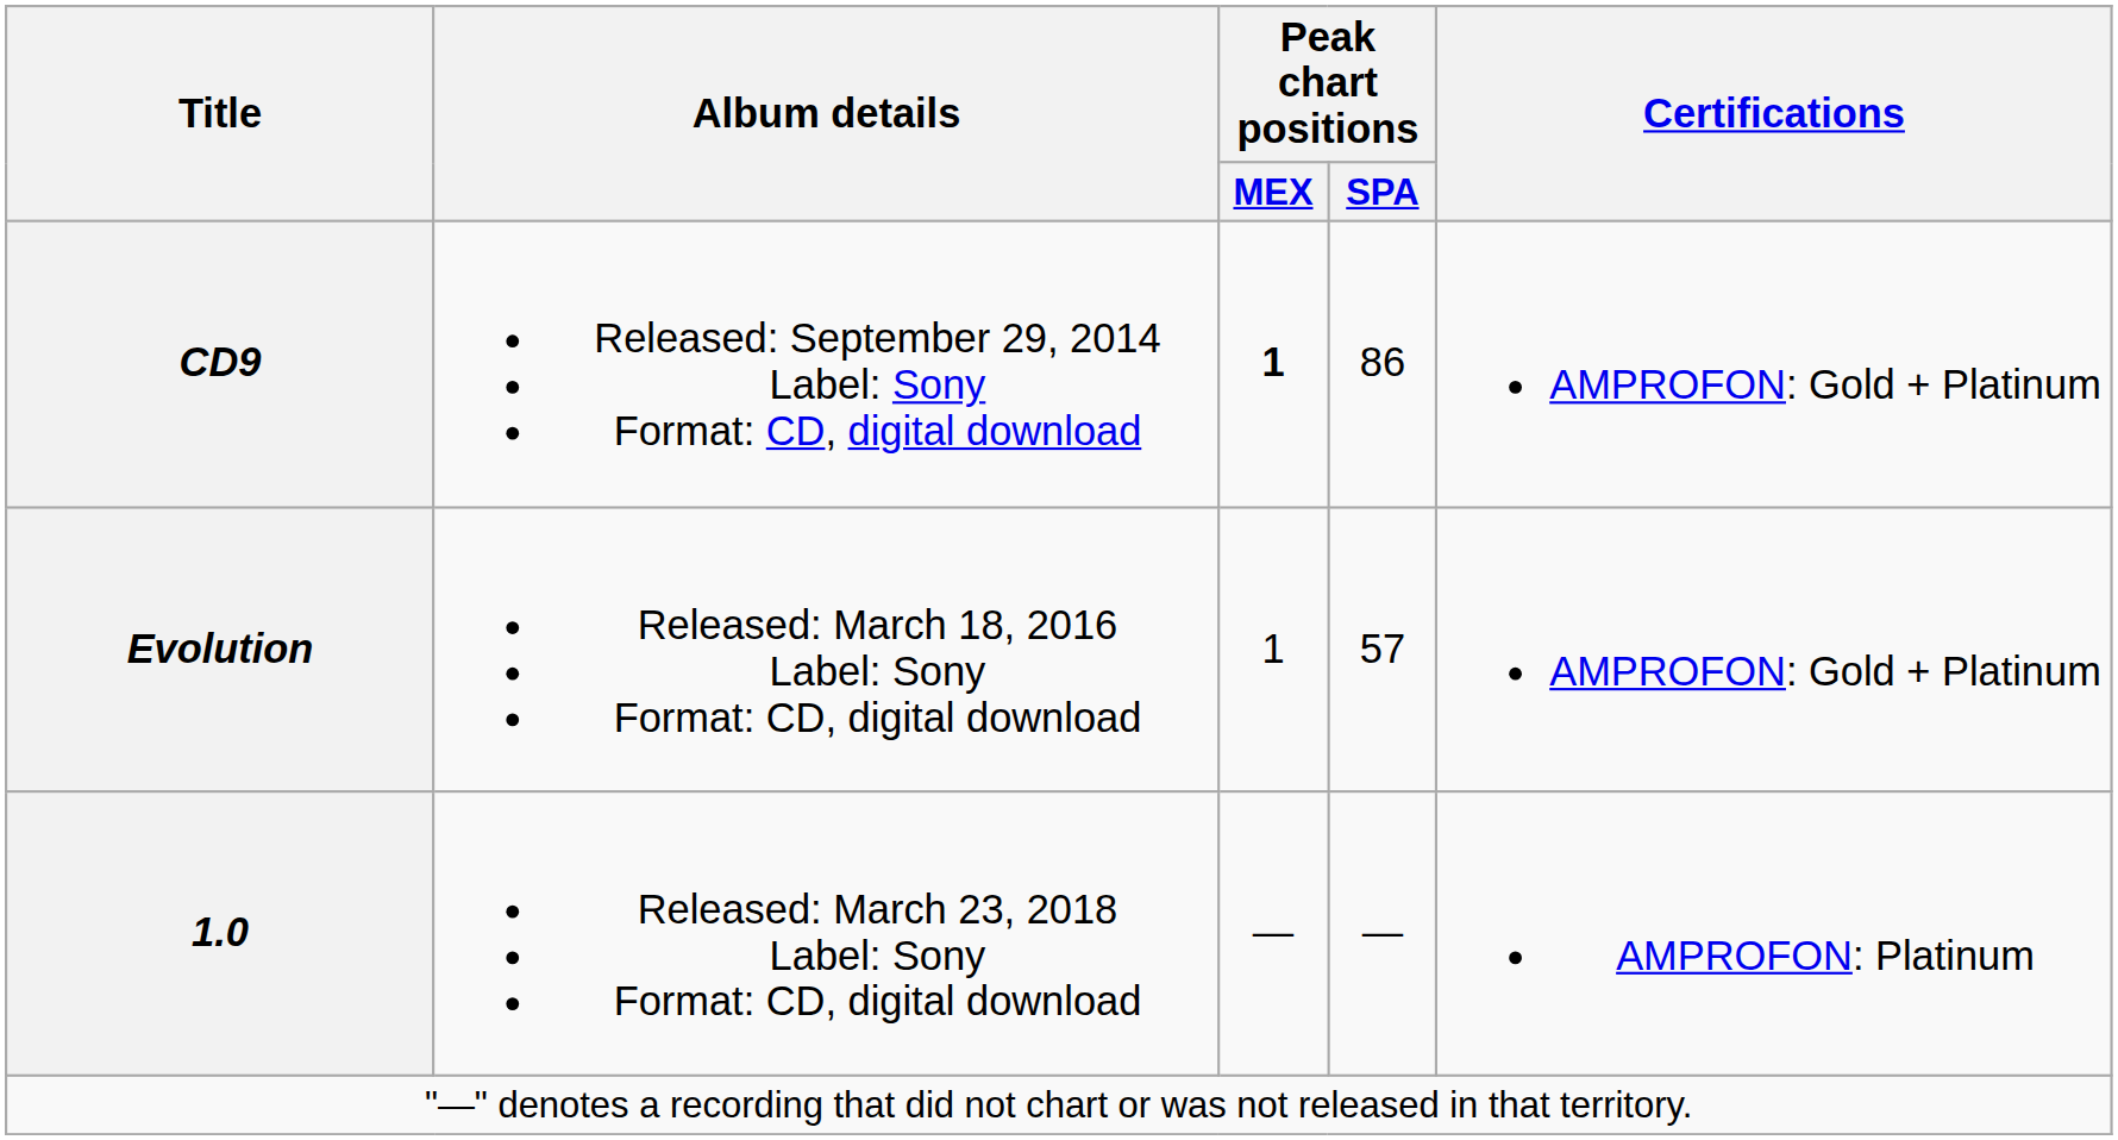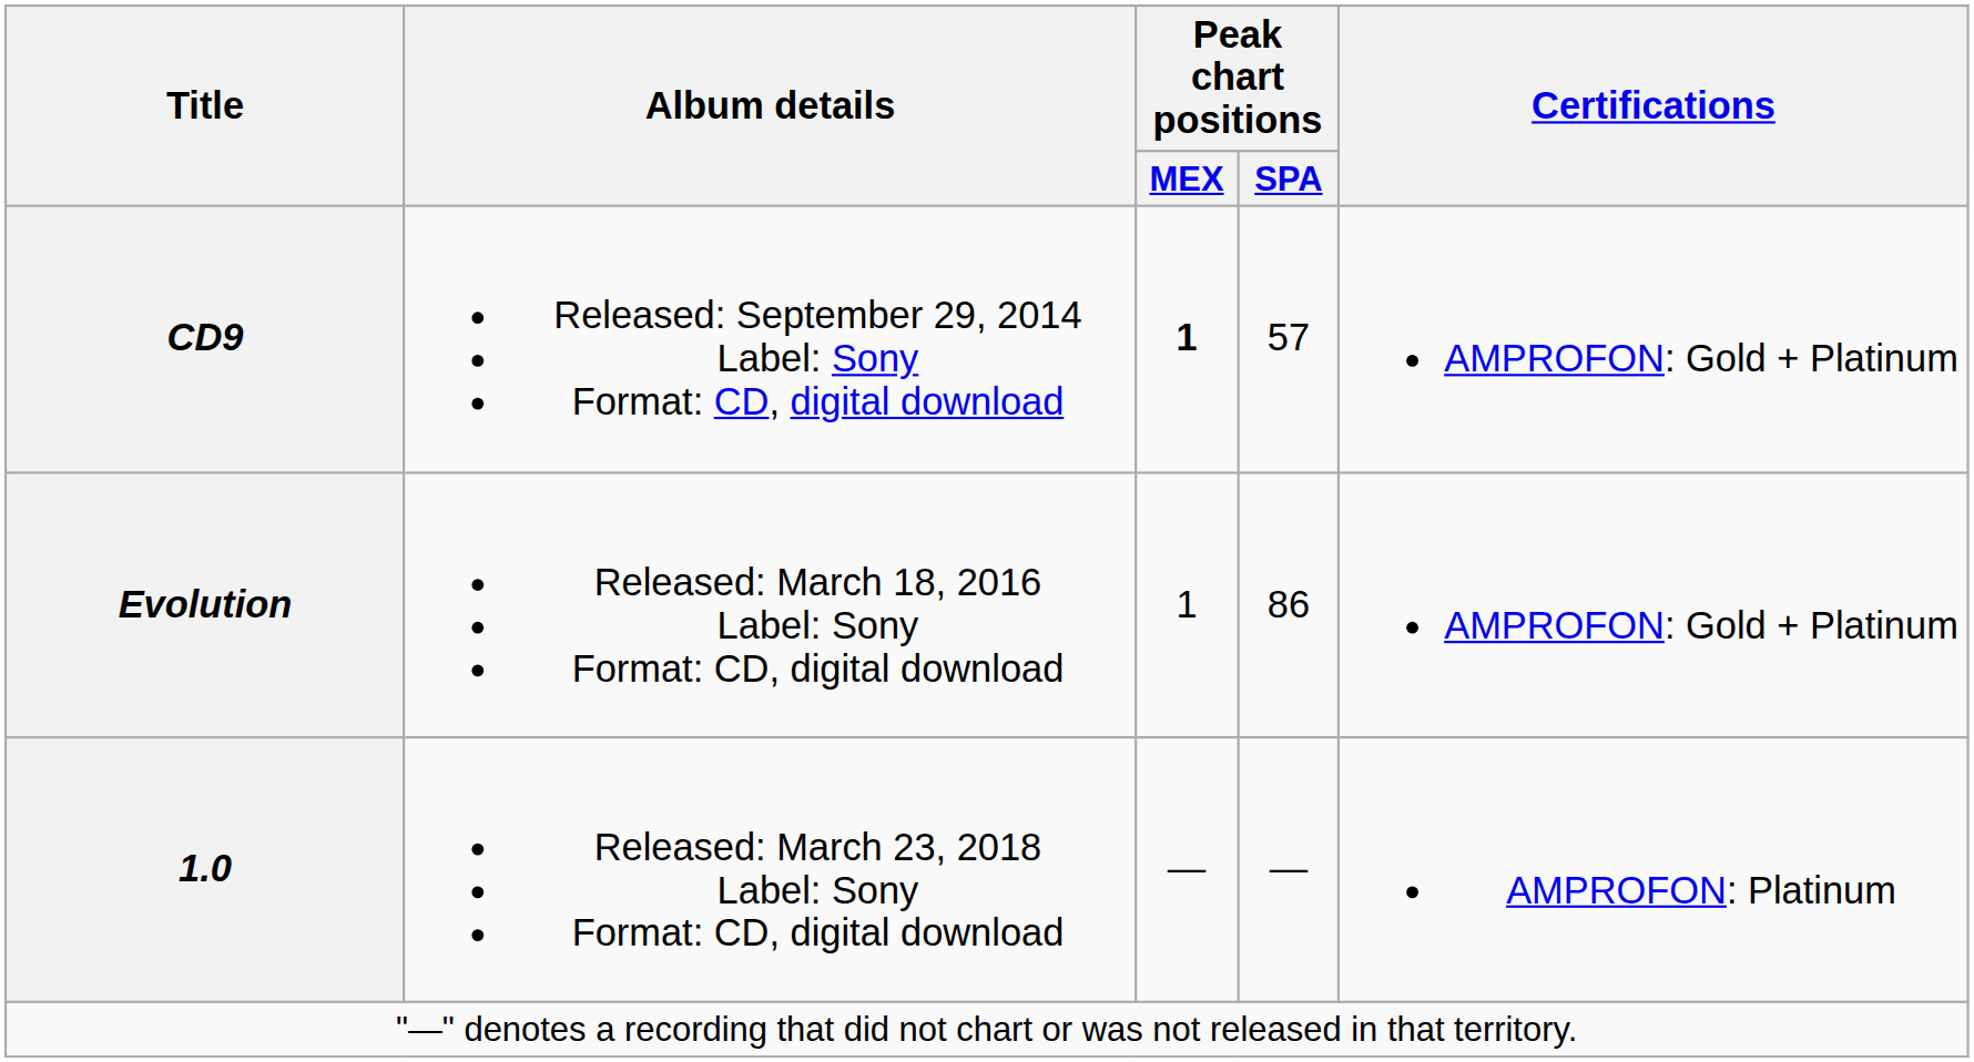CD9 | Peak chart positions / SPA: 86 -> 57
Evolution | Peak chart positions / SPA: 57 -> 86
